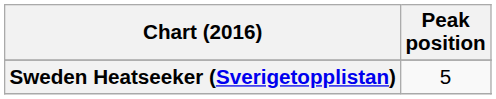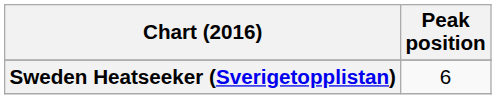Sweden Heatseeker (Sverigetopplistan) | Peak position: 5 -> 6
